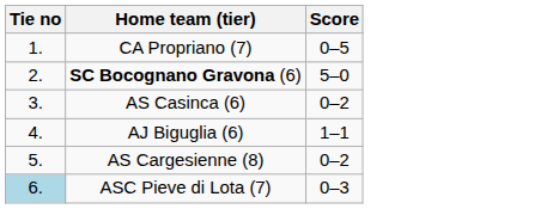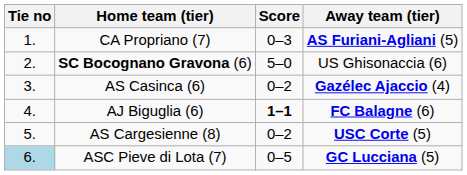+ column: Away team (tier) | AS Furiani-Agliani (5) | US Ghisonaccia (6) | Gazélec Ajaccio (4) | FC Balagne (6) | USC Corte (5) | GC Lucciana (5)
CA Propriano (7) | Score: 0–5 -> 0–3
AJ Biguglia (6) | Score: normal -> bold
ASC Pieve di Lota (7) | Score: 0–3 -> 0–5
